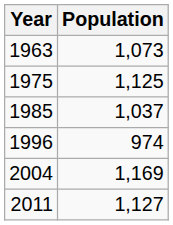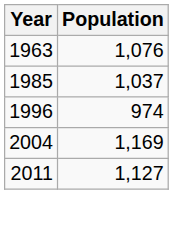1963 | Population: 1,073 -> 1,076
- row: 1975 | 1,125
